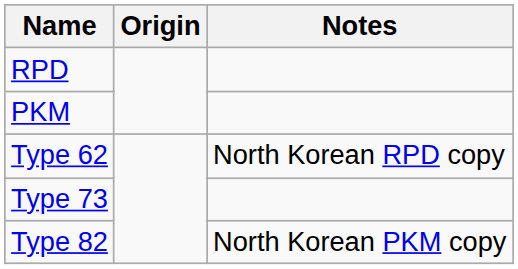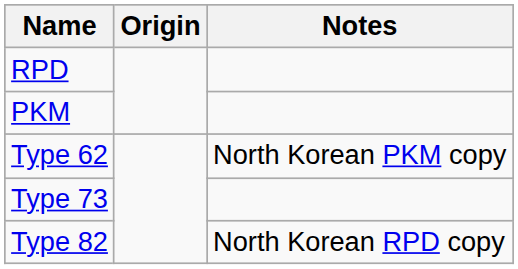Type 62 | Notes: North Korean RPD copy -> North Korean PKM copy
Type 82 | Notes: North Korean PKM copy -> North Korean RPD copy
